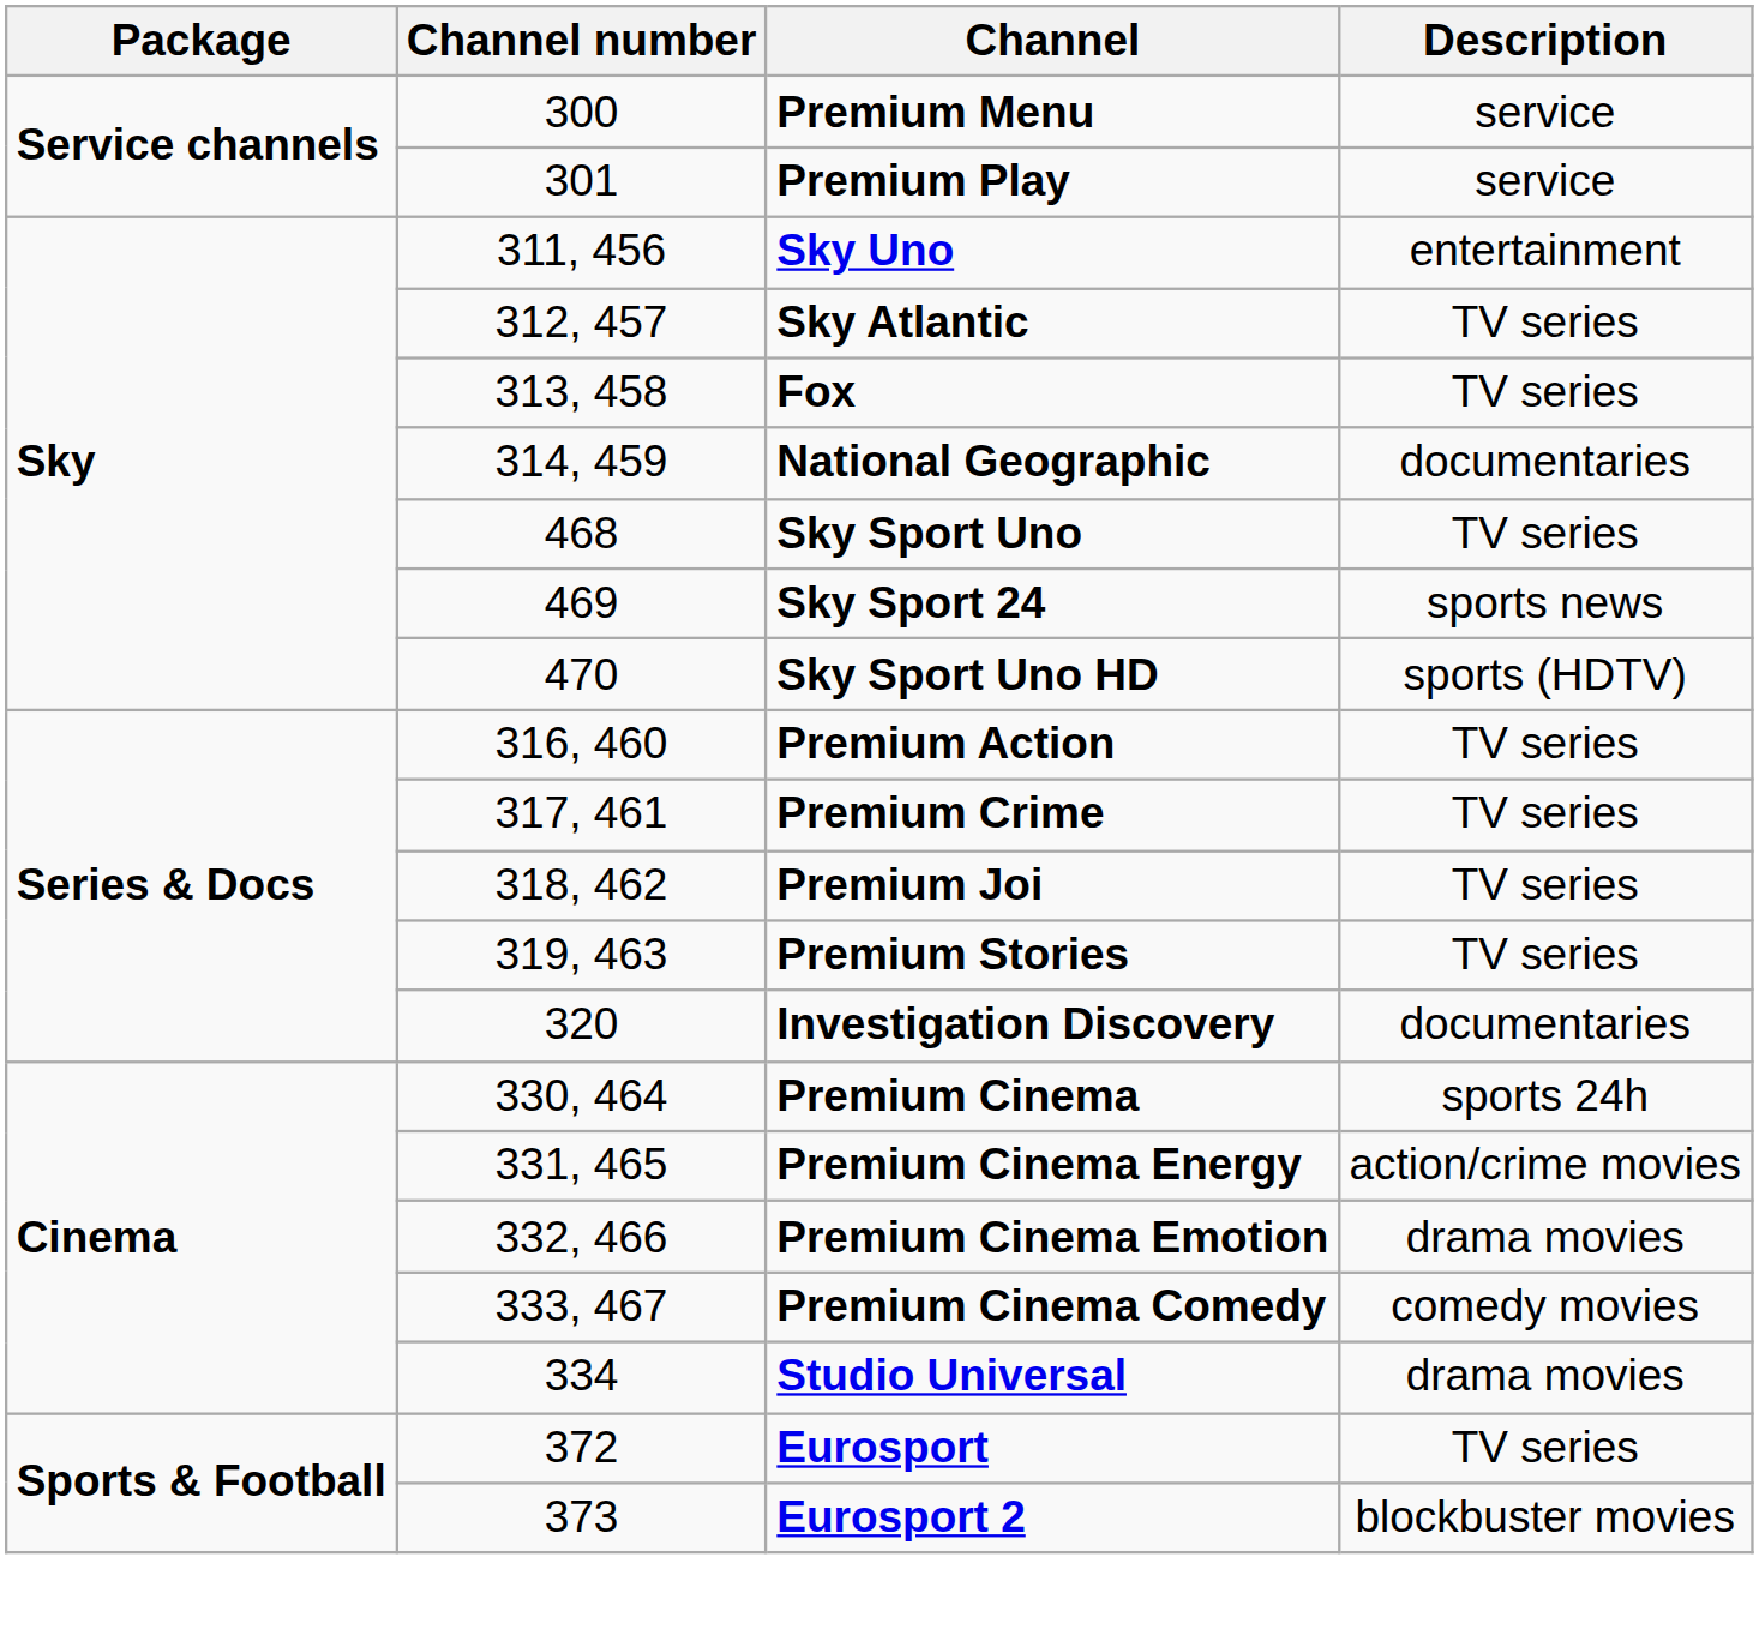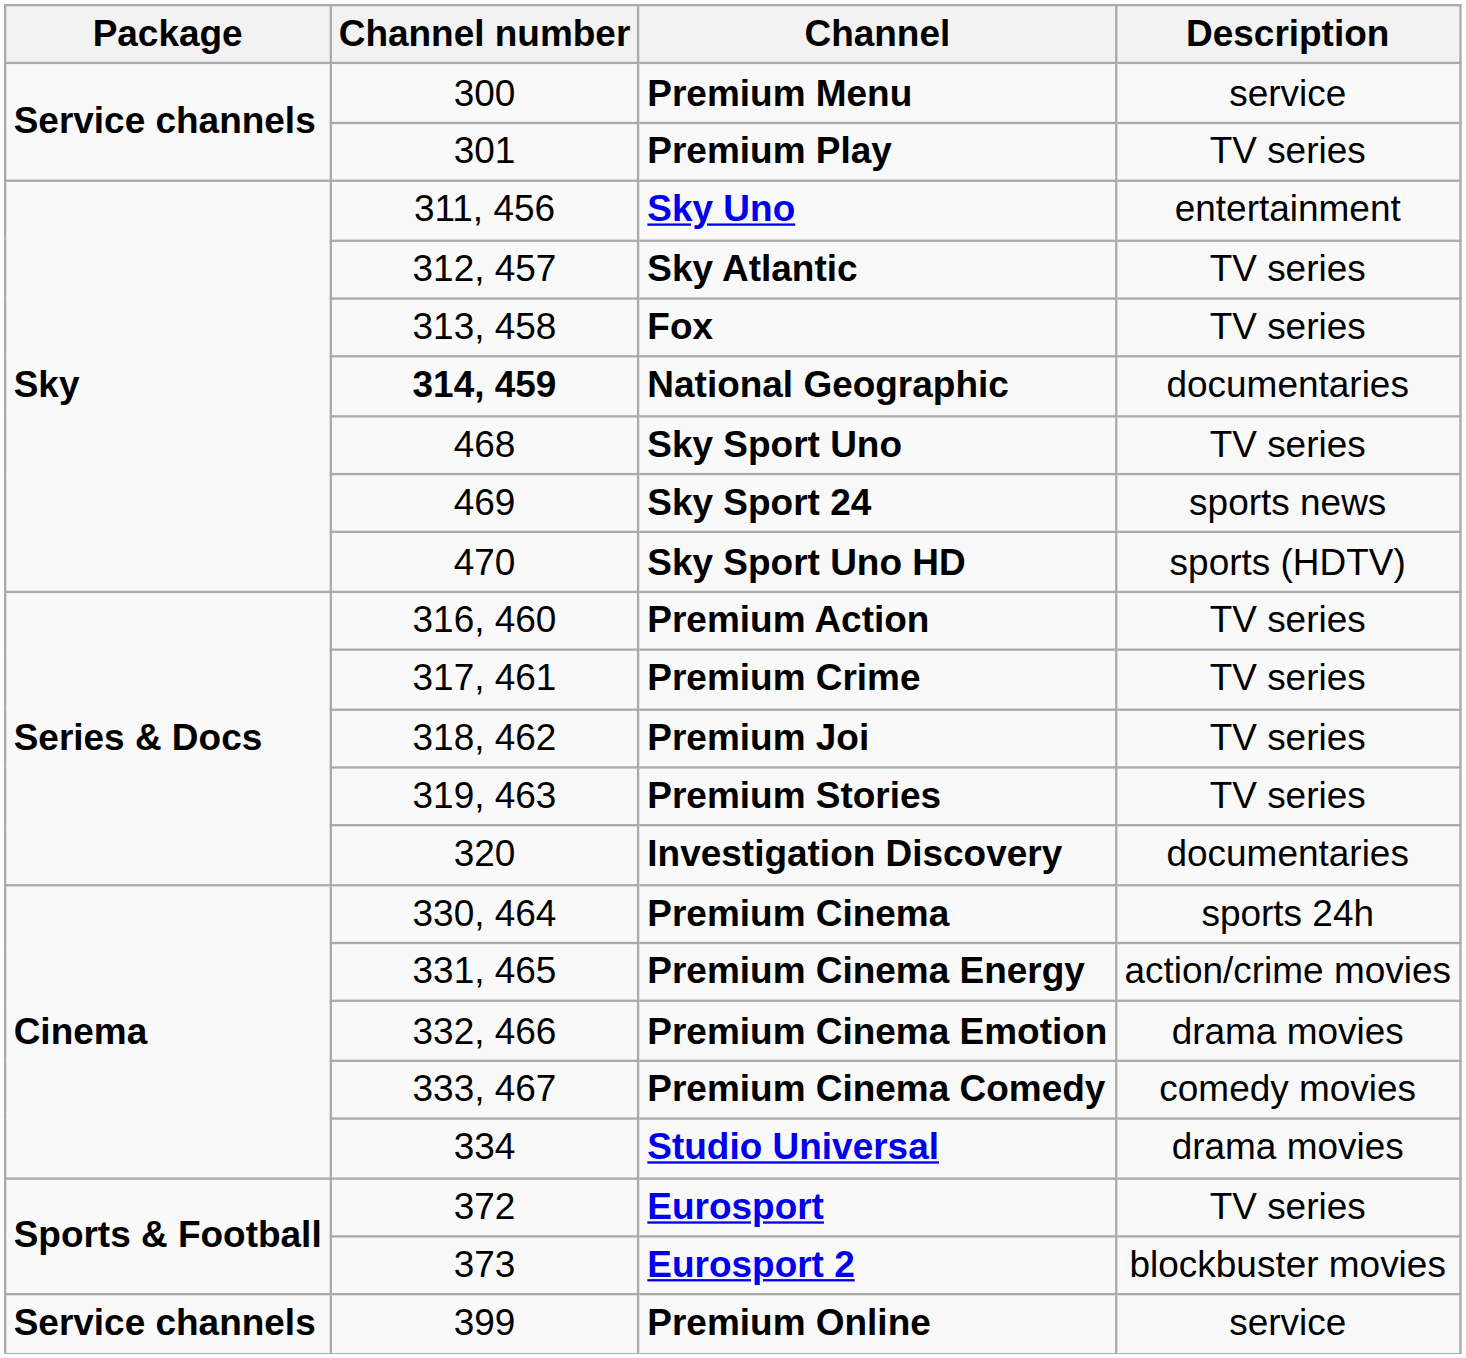Premium Play | Description: service -> TV series
National Geographic | Channel number: normal -> bold
+ row: Service channels | 399 | Premium Online | service
